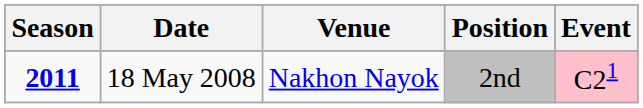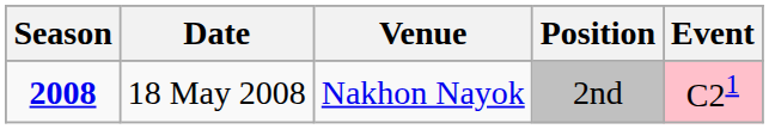18 May 2008 | Season: 2011 -> 2008
